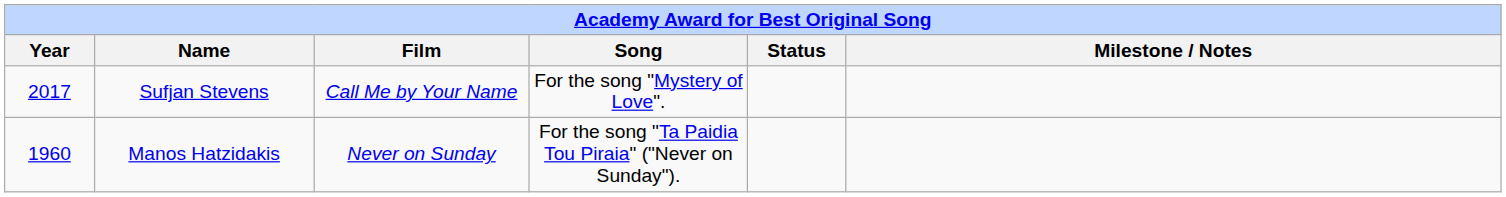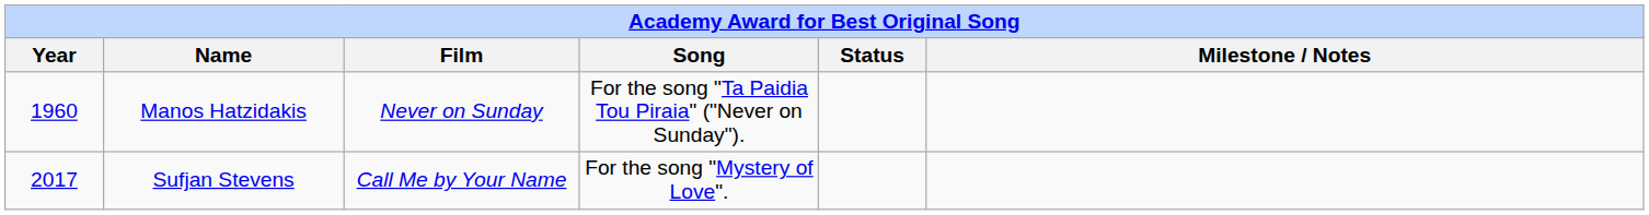rows swapped: Manos Hatzidakis <-> Sufjan Stevens
